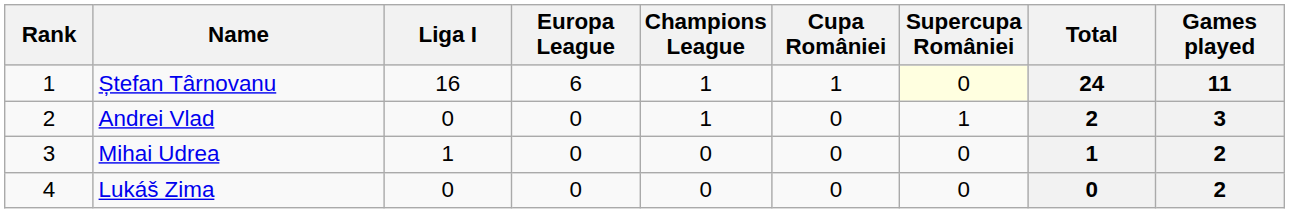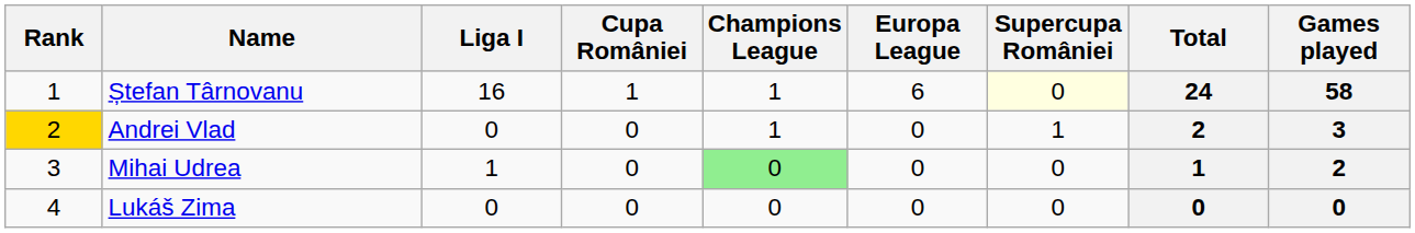columns swapped: Cupa României <-> Europa League
Ștefan Târnovanu | Games played: 11 -> 58
Andrei Vlad | Rank: no background -> gold background
Mihai Udrea | Champions League: no background -> lightgreen background
Lukáš Zima | Games played: 2 -> 0
